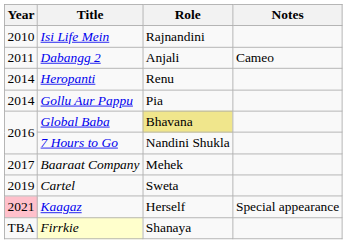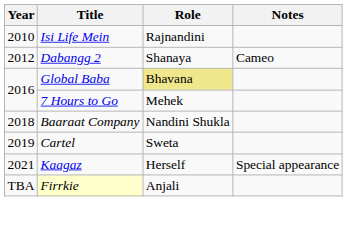Dabangg 2 | Year: 2011 -> 2012
Dabangg 2 | Role: Anjali -> Shanaya
- row: 2014 | Heropanti | Renu
- row: 2014 | Gollu Aur Pappu | Pia
7 Hours to Go | Role: Nandini Shukla -> Mehek
Baaraat Company | Year: 2017 -> 2018
Baaraat Company | Role: Mehek -> Nandini Shukla
Kaagaz | Year: pink background -> no background
Firrkie | Role: Shanaya -> Anjali
